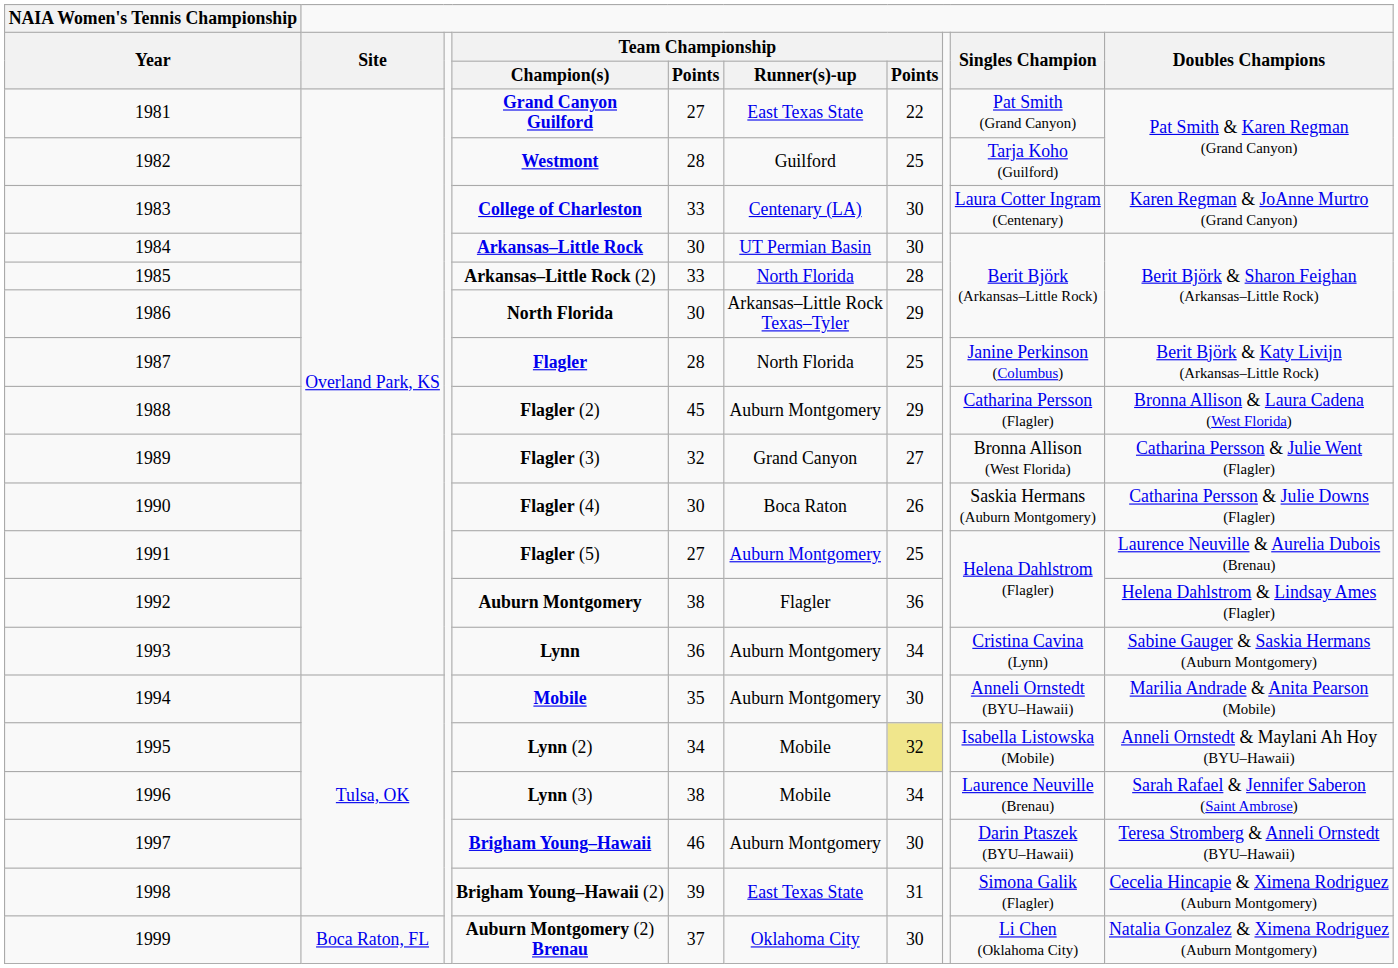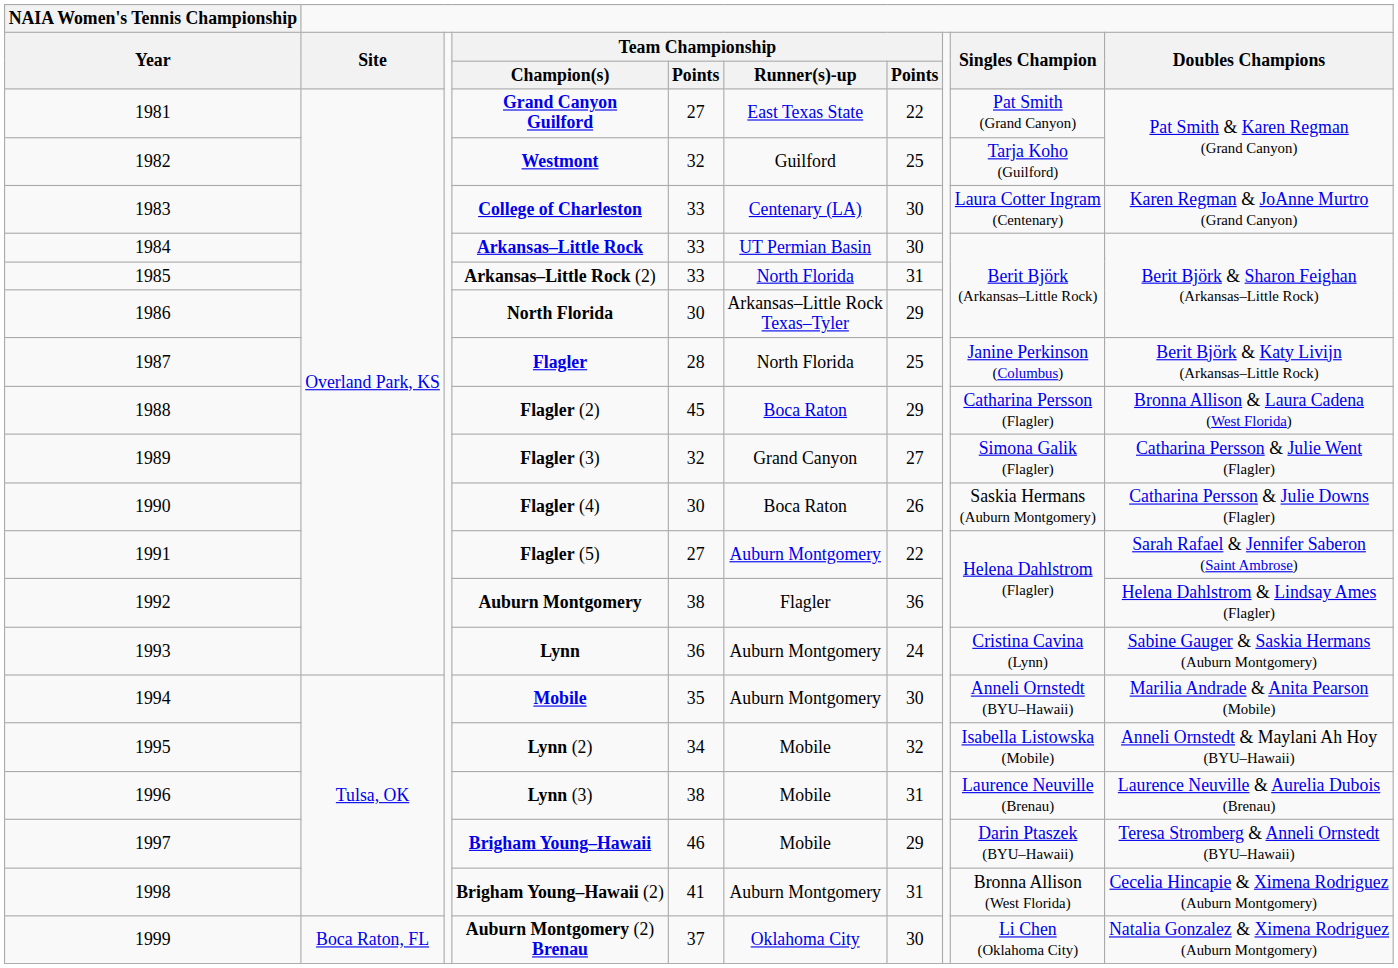Westmont | column 5: 28 -> 32
Arkansas–Little Rock | column 5: 30 -> 33
Arkansas–Little Rock (2) | column 7: 28 -> 31
Flagler (2) | Team Championship / Runner(s)-up: Auburn Montgomery -> Boca Raton
Flagler (3) | Singles Champion: Bronna Allison (West Florida) -> Simona Galik (Flagler)
Flagler (5) | column 7: 25 -> 22
Flagler (5) | Doubles Champions: Laurence Neuville & Aurelia Dubois (Brenau) -> Sarah Rafael & Jennifer Saberon (Saint Ambrose)
Lynn | column 7: 34 -> 24
Lynn (2) | column 7: khaki background -> no background
Lynn (3) | column 7: 34 -> 31
Lynn (3) | Doubles Champions: Sarah Rafael & Jennifer Saberon (Saint Ambrose) -> Laurence Neuville & Aurelia Dubois (Brenau)
Brigham Young–Hawaii | Team Championship / Runner(s)-up: Auburn Montgomery -> Mobile
Brigham Young–Hawaii | column 7: 30 -> 29
Brigham Young–Hawaii (2) | column 5: 39 -> 41
Brigham Young–Hawaii (2) | Team Championship / Runner(s)-up: East Texas State -> Auburn Montgomery
Brigham Young–Hawaii (2) | Singles Champion: Simona Galik (Flagler) -> Bronna Allison (West Florida)
